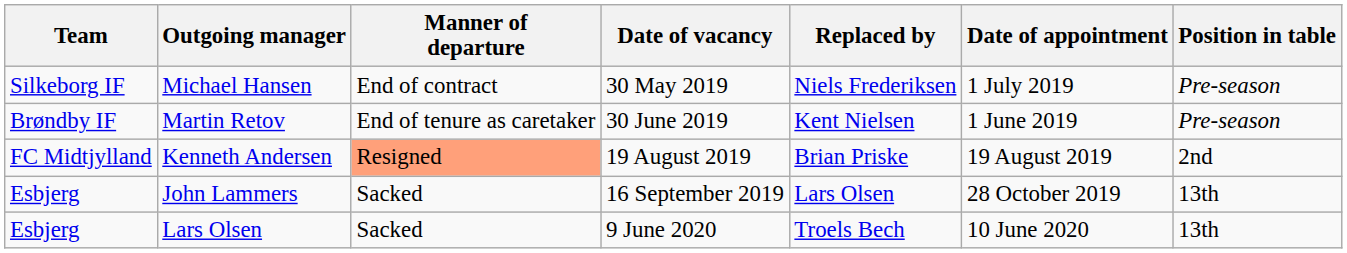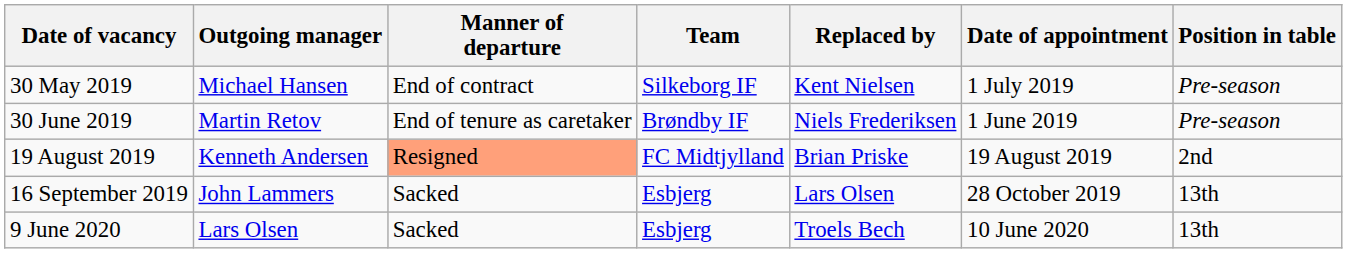columns swapped: Team <-> Date of vacancy
Michael Hansen | Replaced by: Niels Frederiksen -> Kent Nielsen
Martin Retov | Replaced by: Kent Nielsen -> Niels Frederiksen
